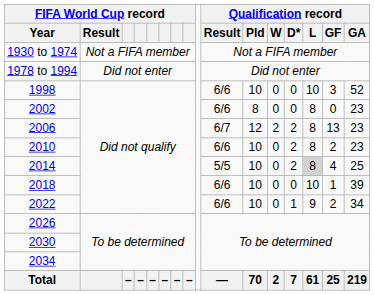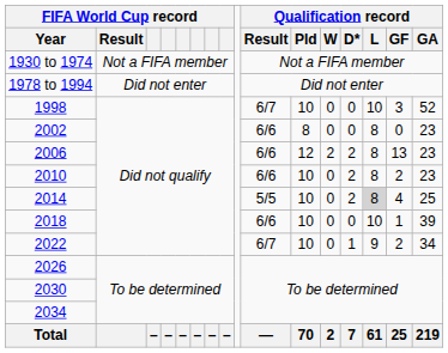1998 | Qualification record / Result: 6/6 -> 6/7
2006 | Qualification record / Result: 6/7 -> 6/6
2022 | Qualification record / Result: 6/6 -> 6/7
